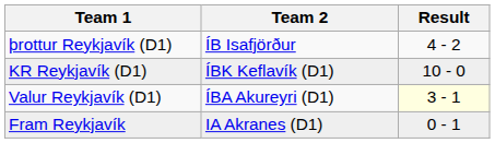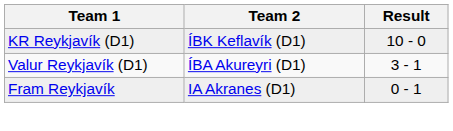- row: þrottur Reykjavík (D1) | ÍB Isafjörður | 4 - 2
Valur Reykjavík (D1) | Result: lightyellow background -> no background
